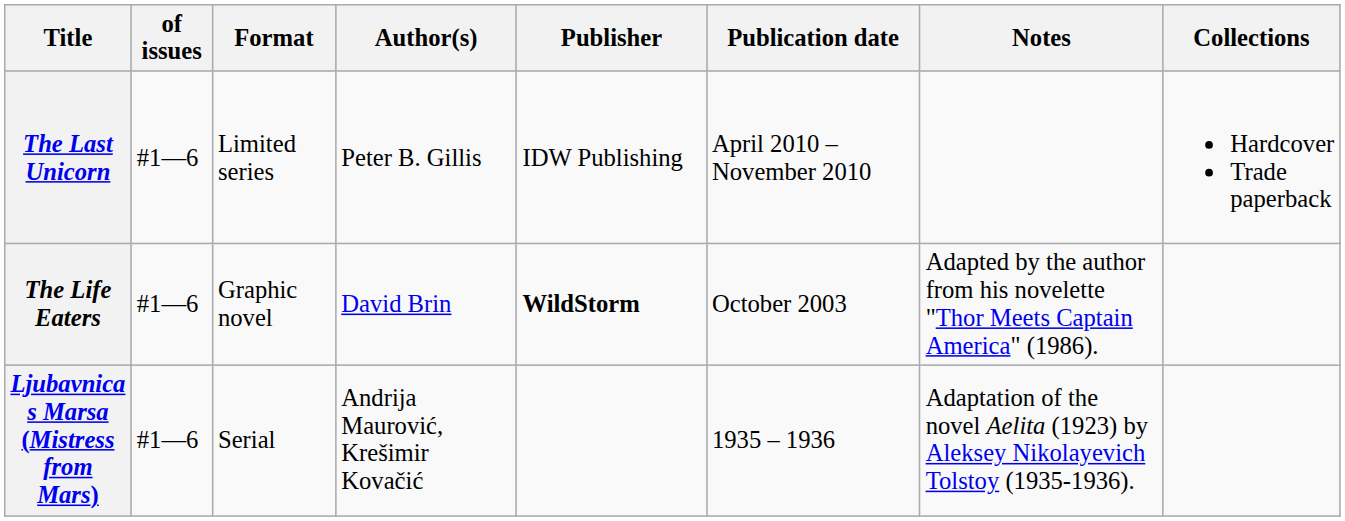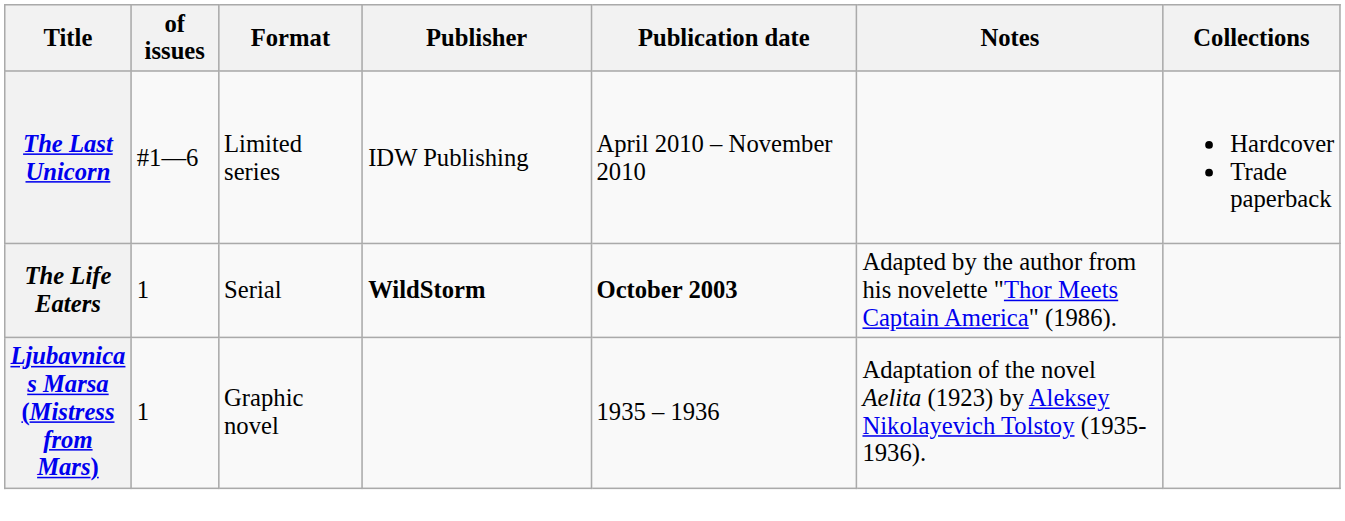- column: Author(s) | Peter B. Gillis | David Brin | Andrija Maurović, Krešimir Kovačić
The Life Eaters | of issues: #1—6 -> 1
The Life Eaters | Format: Graphic novel -> Serial
The Life Eaters | Publication date: normal -> bold
Ljubavnica s Marsa (Mistress from Mars) | of issues: #1—6 -> 1
Ljubavnica s Marsa (Mistress from Mars) | Format: Serial -> Graphic novel
